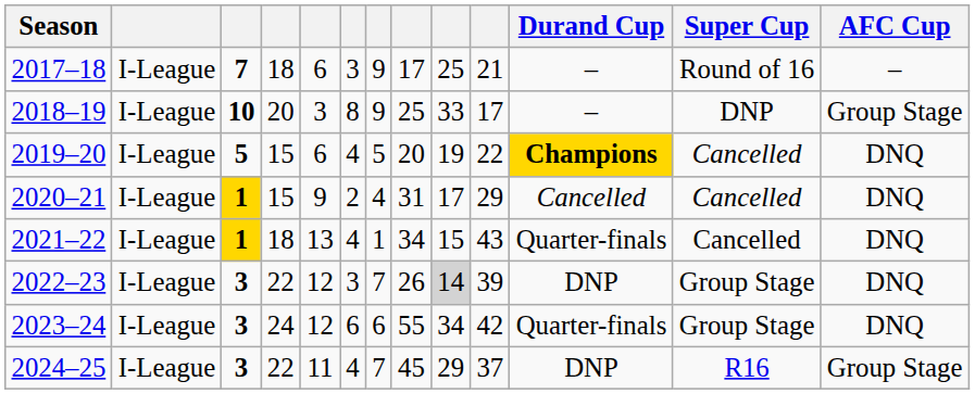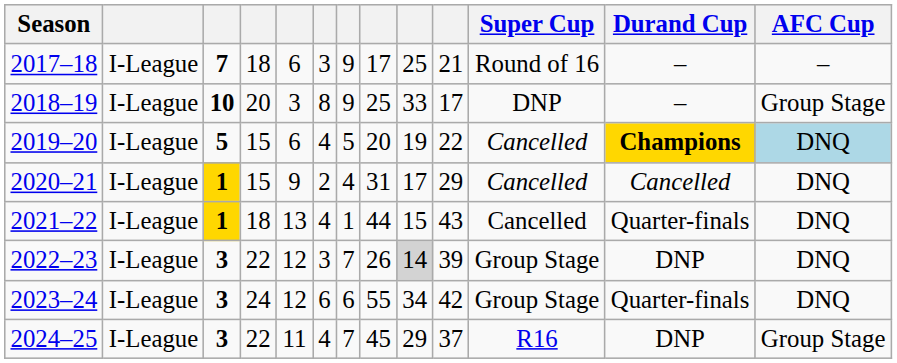columns swapped: Super Cup <-> Durand Cup
2019–20 | AFC Cup: no background -> lightblue background
2021–22 | column 8: 34 -> 44
